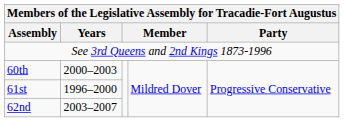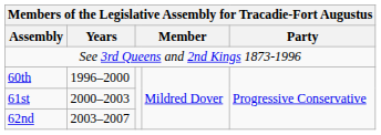60th | Years: 2000–2003 -> 1996–2000
61st | Years: 1996–2000 -> 2000–2003
